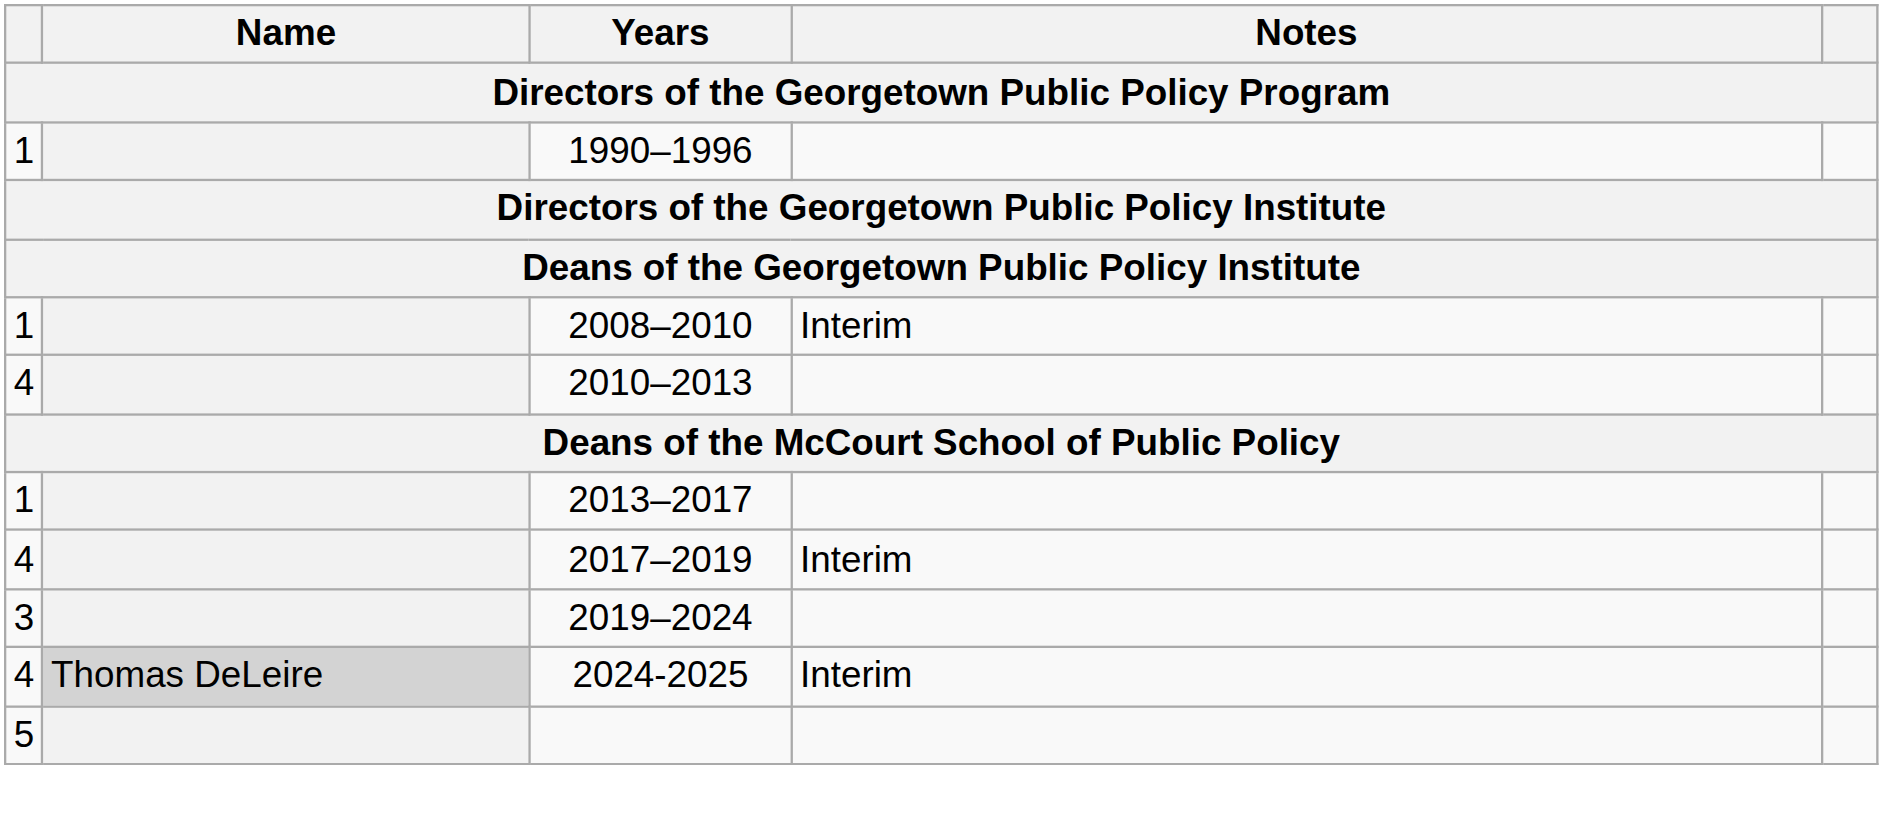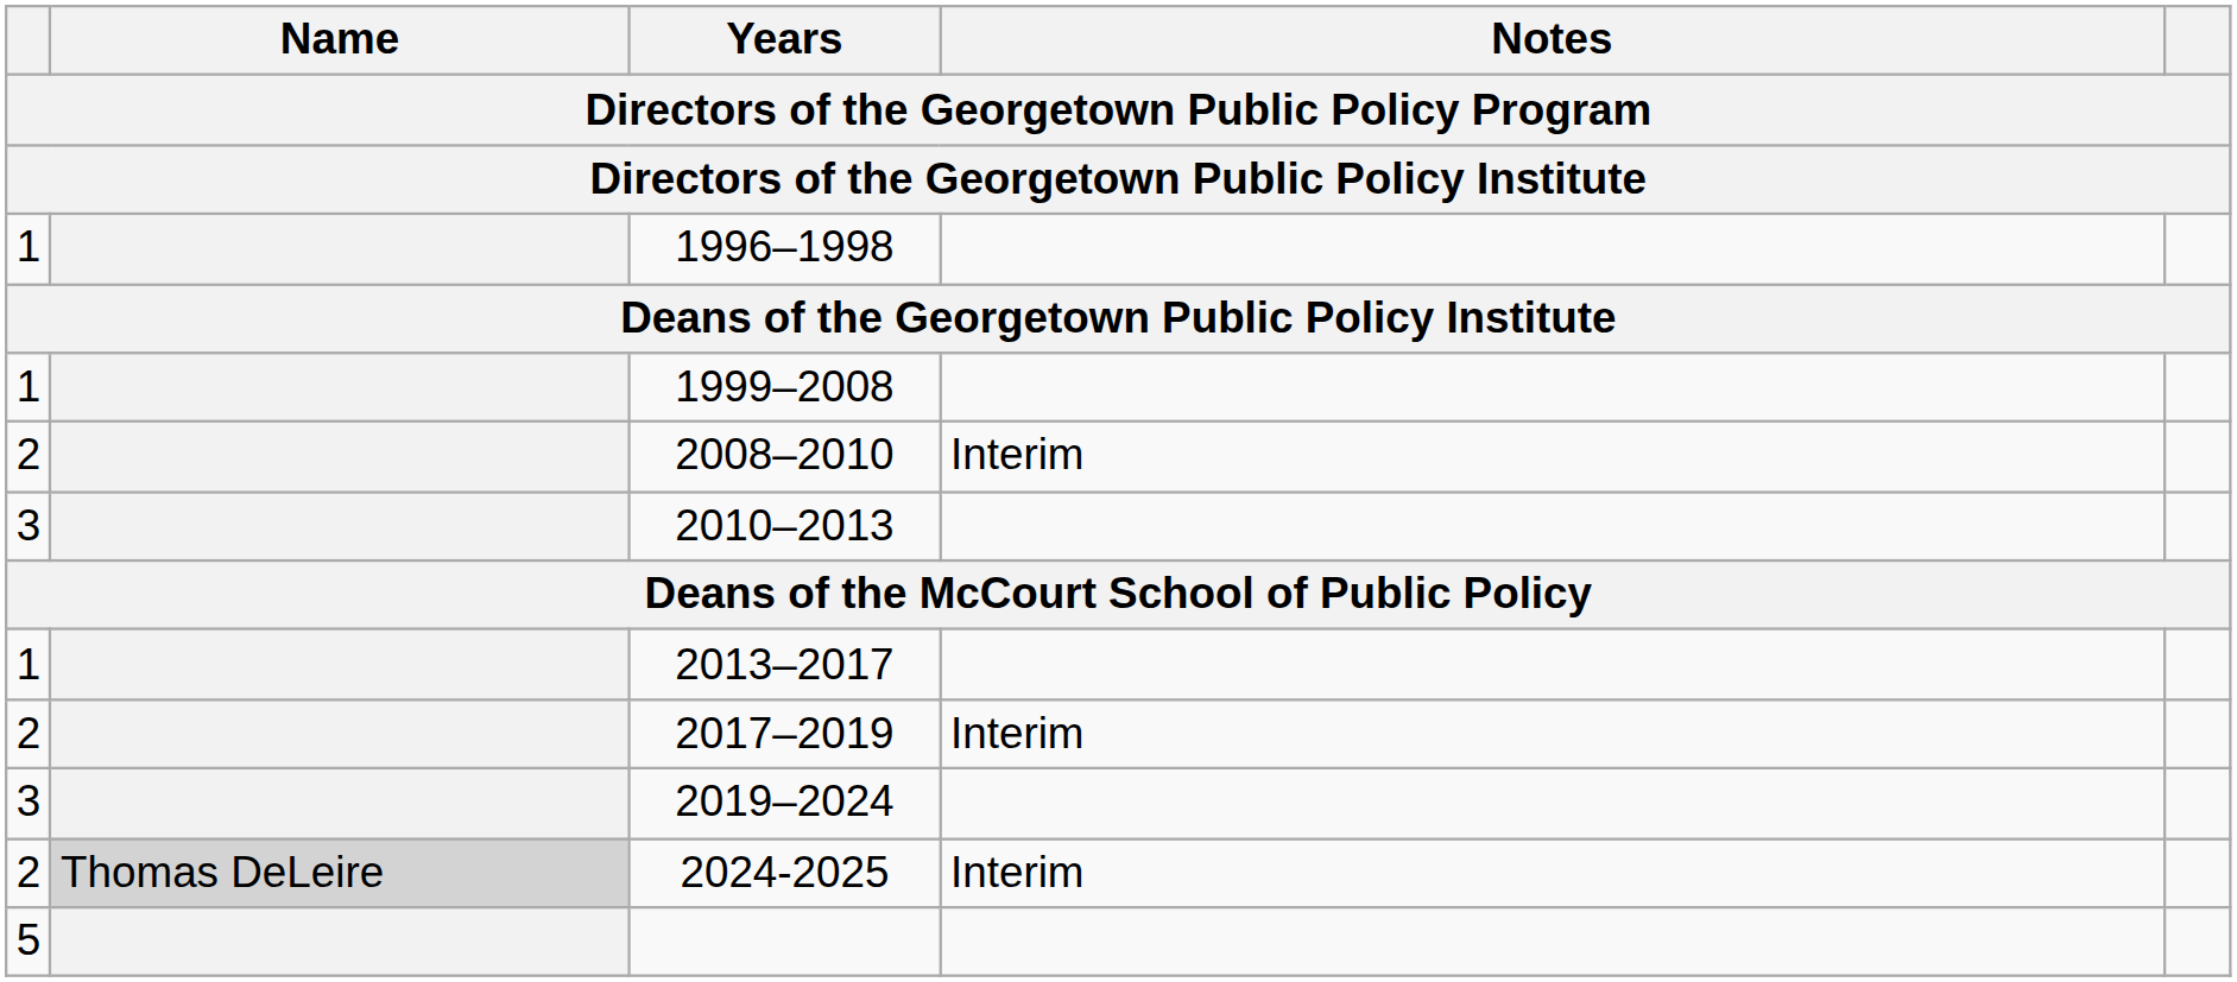- row: 1 | 1990–1996
+ row: 1 | 1996–1998
+ row: 1 | 1999–2008
2008–2010 | column 1: 1 -> 2
2010–2013 | column 1: 4 -> 3
2017–2019 | column 1: 4 -> 2
2024-2025 | column 1: 4 -> 2
